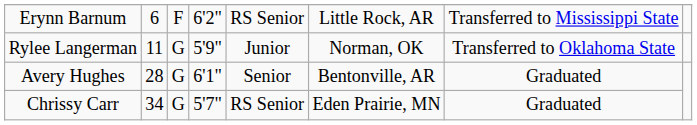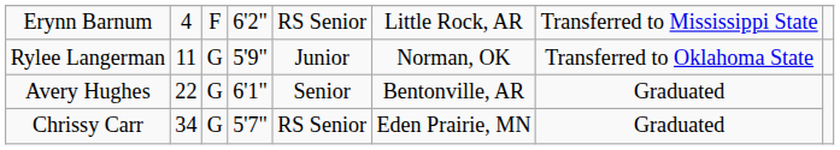Erynn Barnum | column 2: 6 -> 4
Avery Hughes | column 2: 28 -> 22
